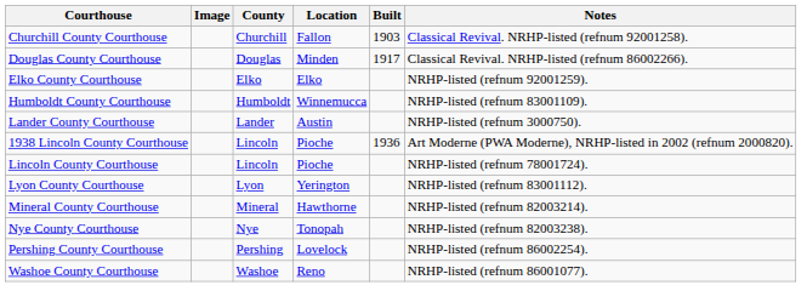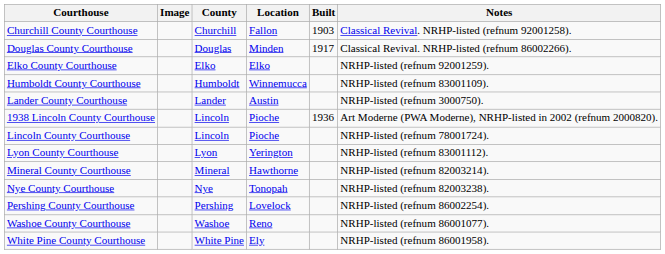+ row: White Pine County Courthouse | White Pine | Ely | NRHP-listed (refnum 86001958).
